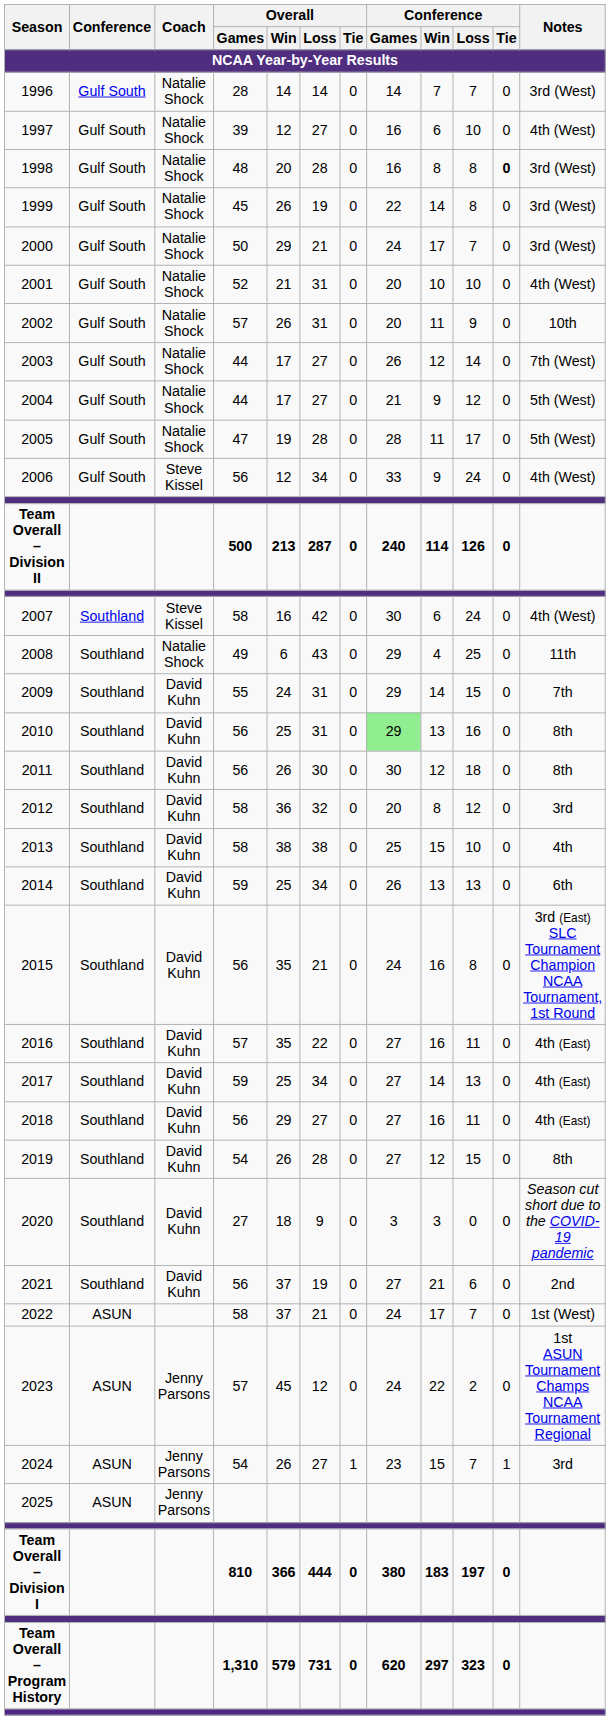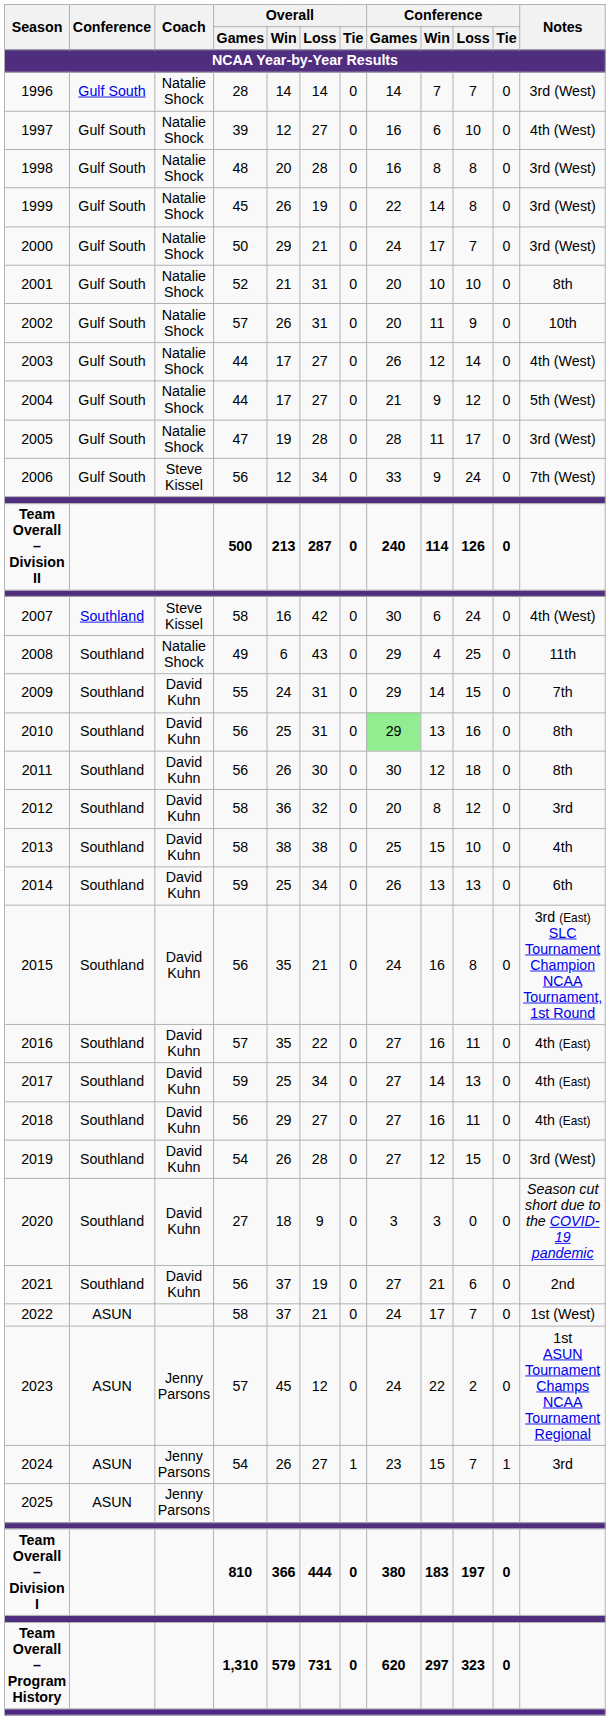1998 | Conference / Tie: bold -> normal
2001 | Notes: 4th (West) -> 8th
2003 | Notes: 7th (West) -> 4th (West)
2005 | Notes: 5th (West) -> 3rd (West)
2006 | Notes: 4th (West) -> 7th (West)
2019 | Notes: 8th -> 3rd (West)
